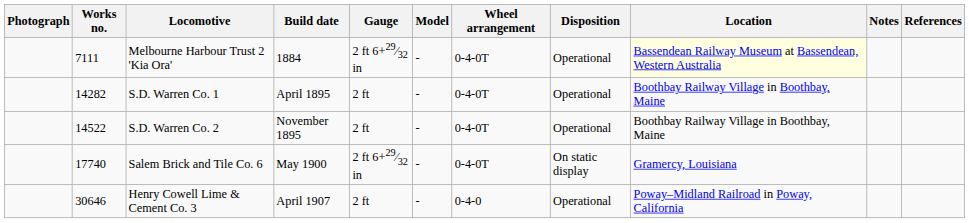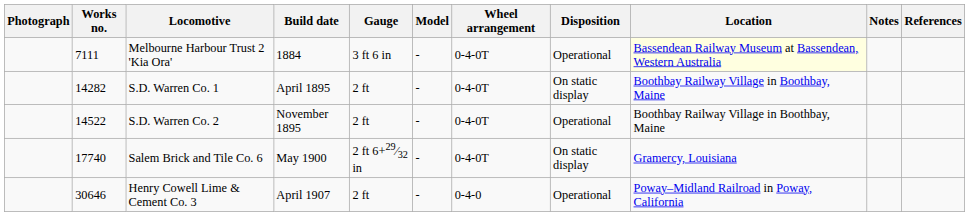Melbourne Harbour Trust 2 'Kia Ora' | Gauge: 2 ft 6+29⁄32 in -> 3 ft 6 in
S.D. Warren Co. 1 | Disposition: Operational -> On static display
